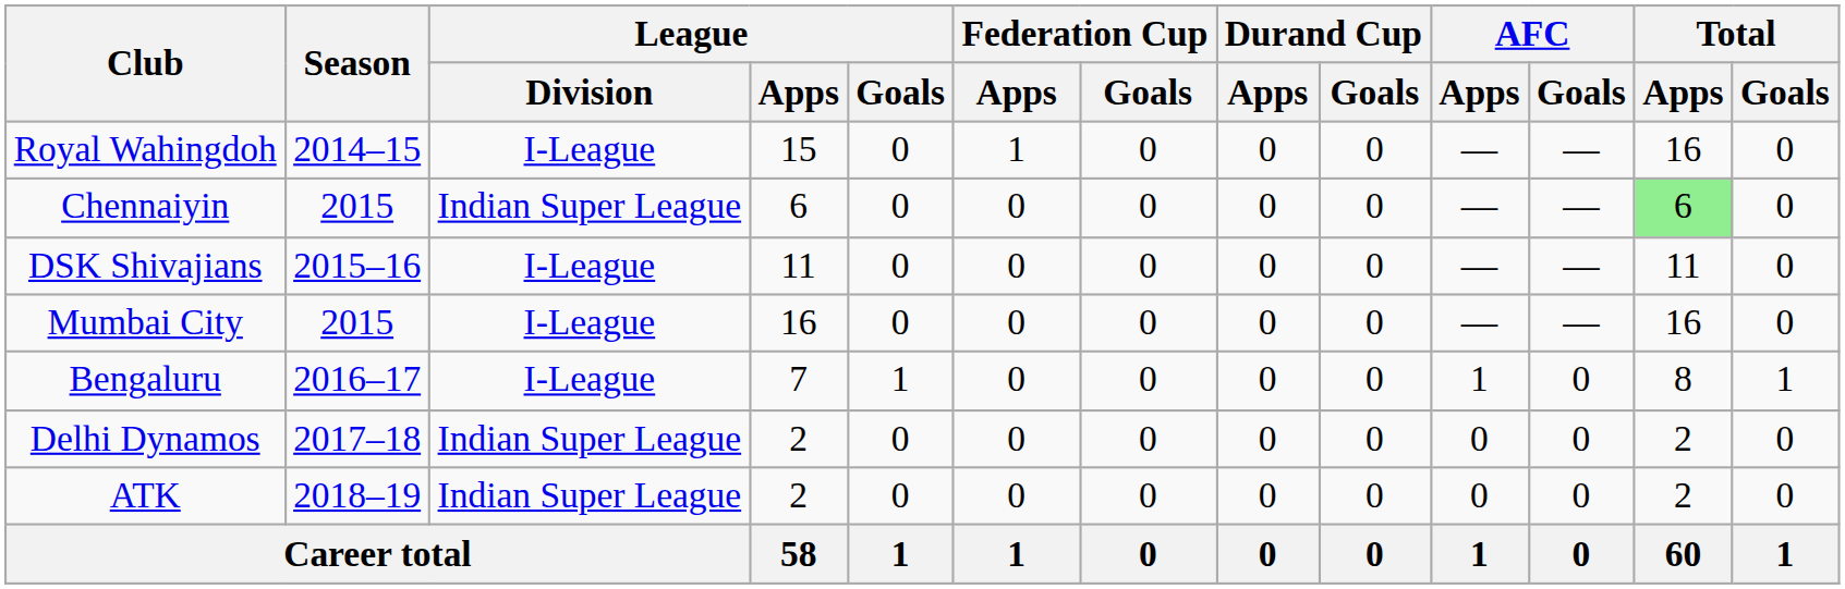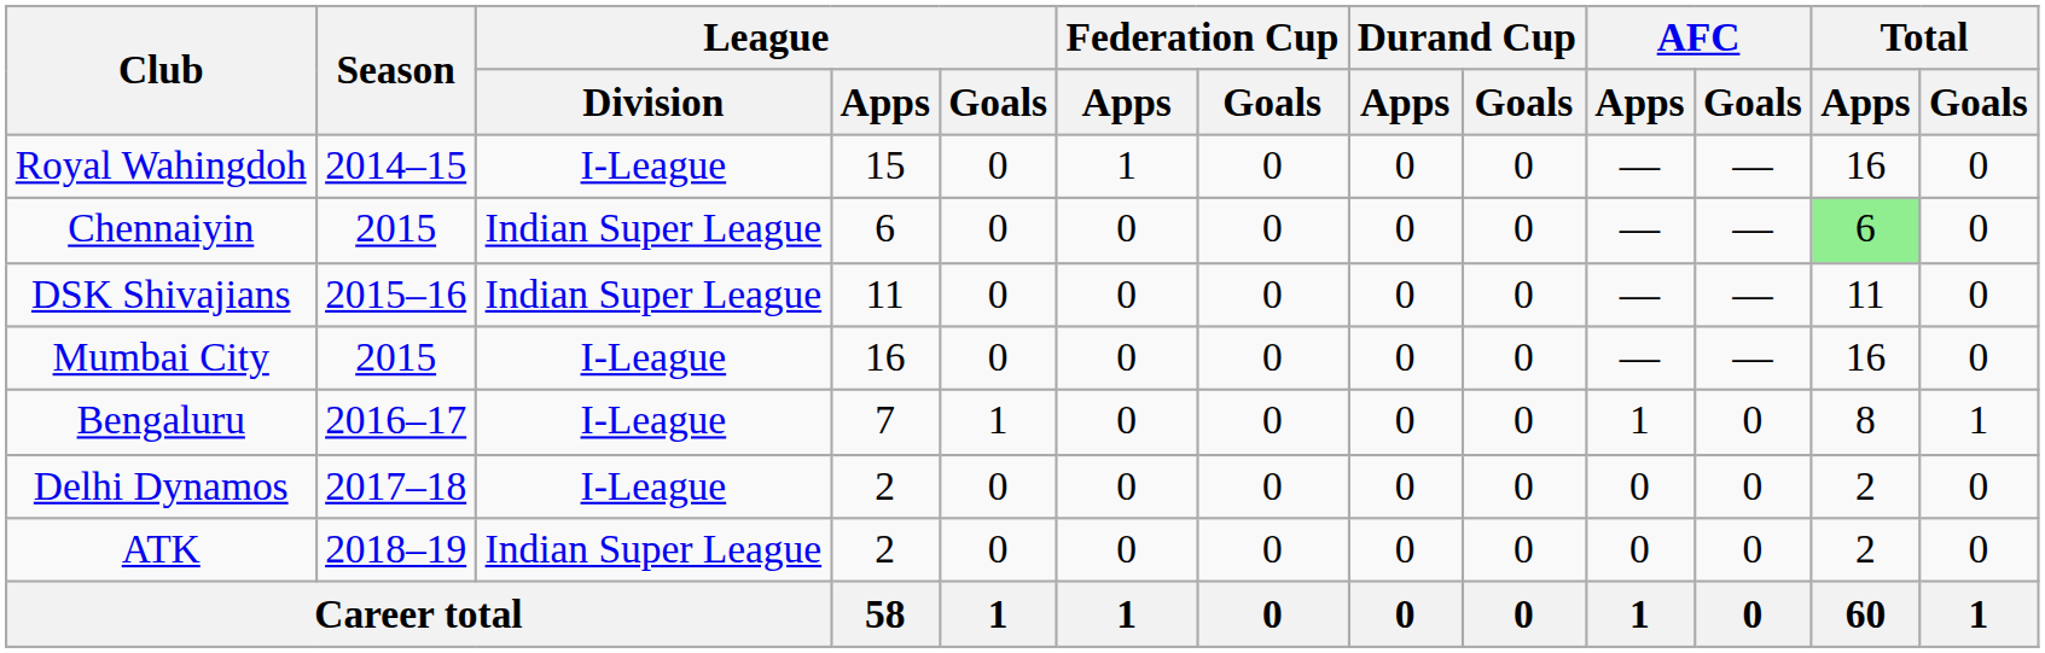DSK Shivajians | League / Division: I-League -> Indian Super League
Delhi Dynamos | League / Division: Indian Super League -> I-League
